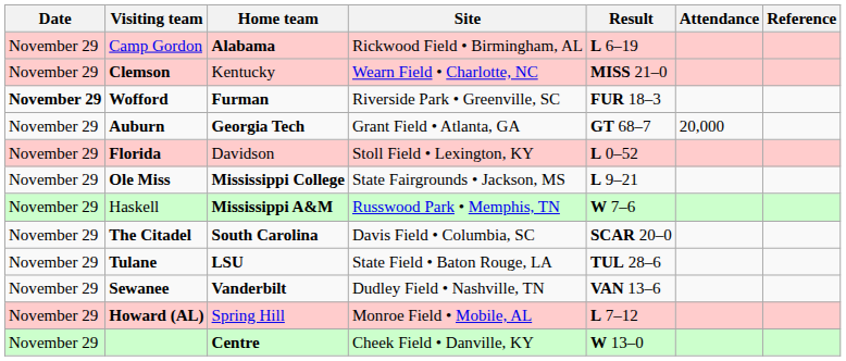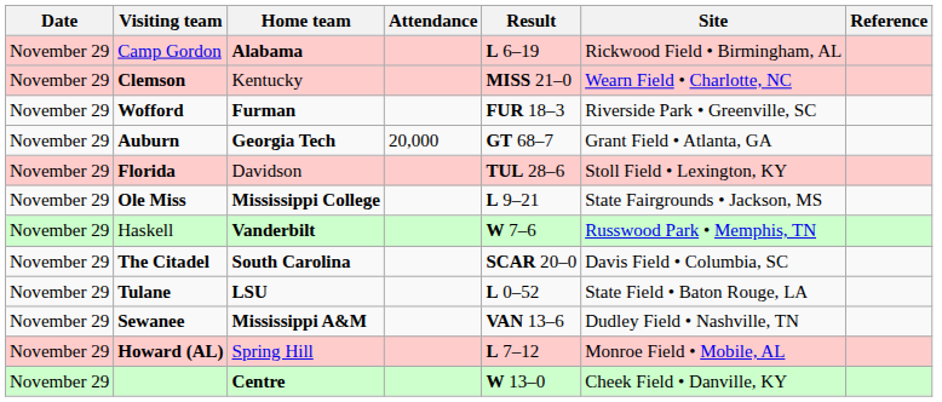columns swapped: Site <-> Attendance
Wofford | Date: bold -> normal
Florida | Result: L 0–52 -> TUL 28–6
Haskell | Home team: Mississippi A&M -> Vanderbilt
Tulane | Result: TUL 28–6 -> L 0–52
Sewanee | Home team: Vanderbilt -> Mississippi A&M
